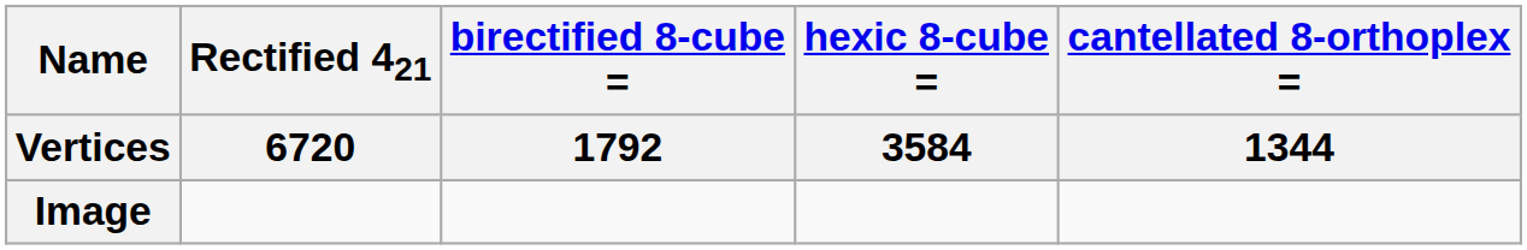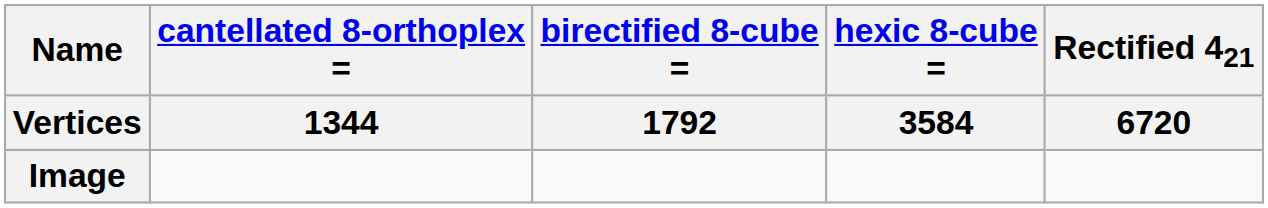columns swapped: Rectified 421 / 6720 <-> cantellated 8-orthoplex = / 1344
